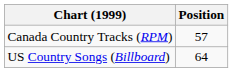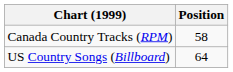Canada Country Tracks (RPM) | Position: 57 -> 58
